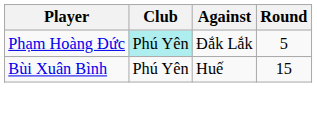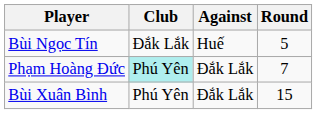+ row: Bùi Ngọc Tín | Đắk Lắk | Huế | 5
Phạm Hoàng Đức | Round: 5 -> 7
Bùi Xuân Bình | Against: Huế -> Đắk Lắk
